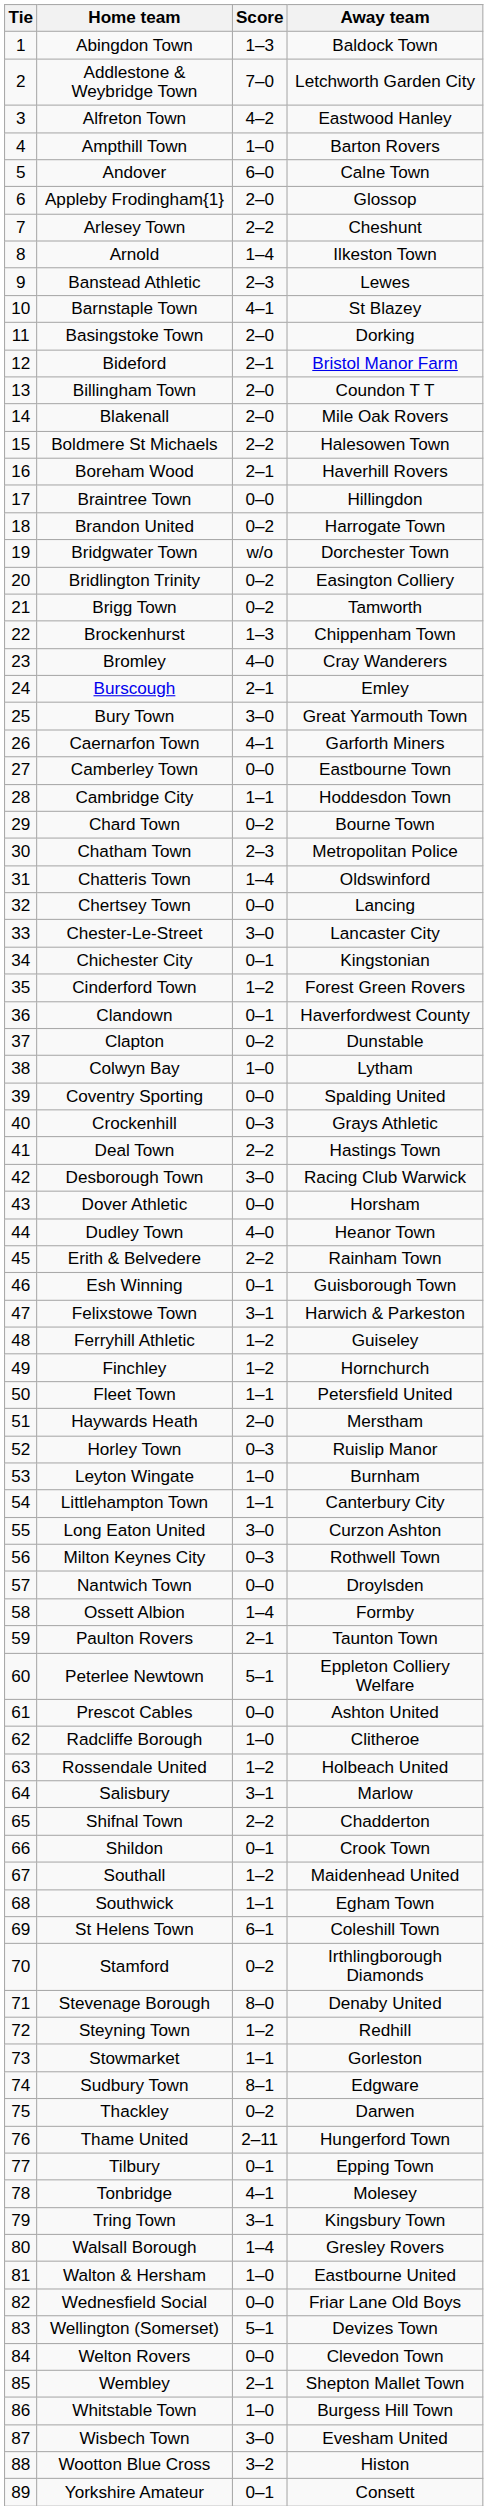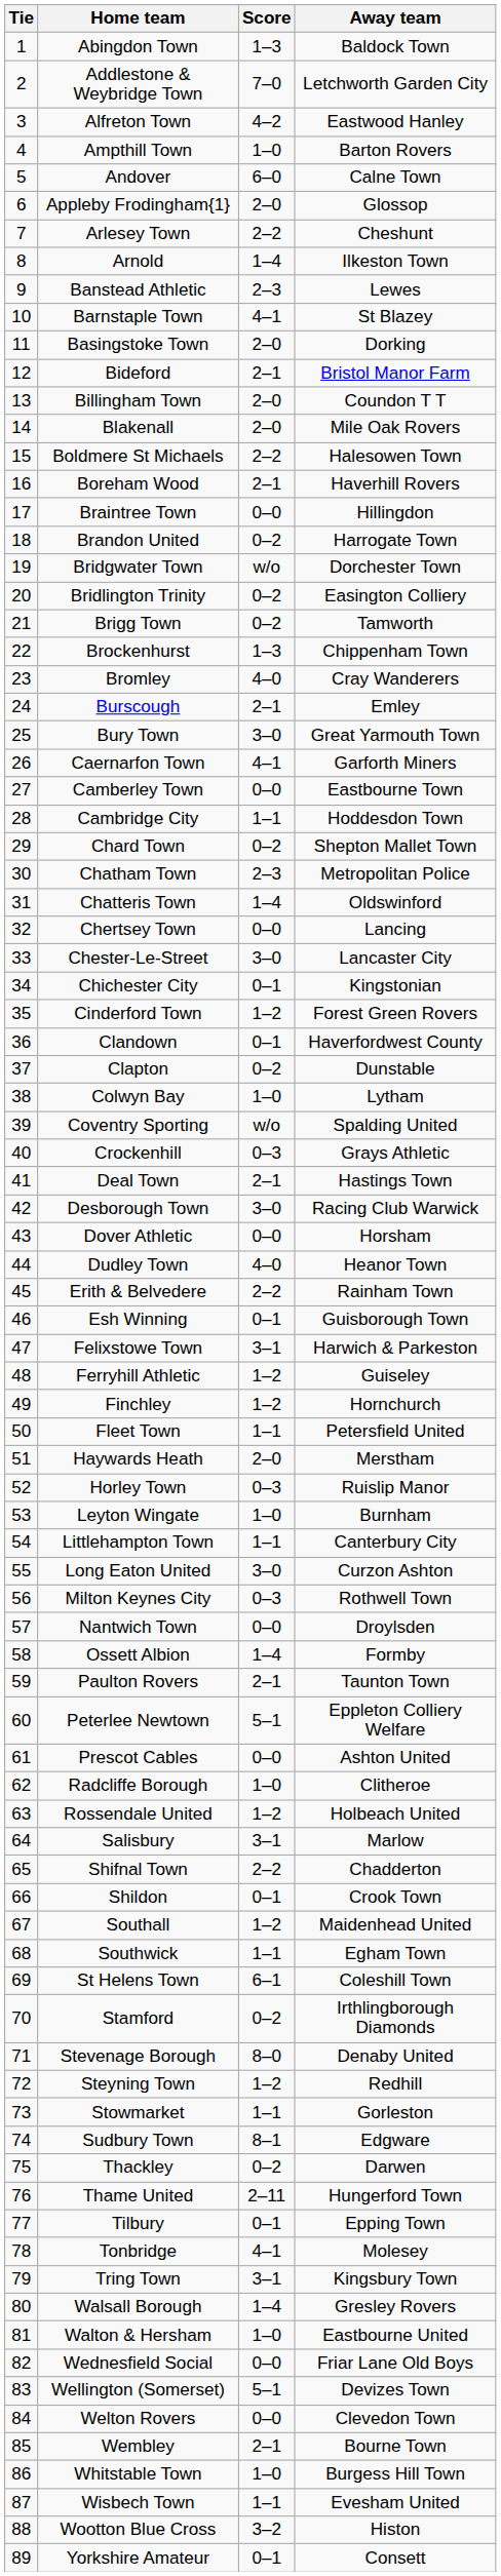Chard Town | Away team: Bourne Town -> Shepton Mallet Town
Coventry Sporting | Score: 0–0 -> w/o
Deal Town | Score: 2–2 -> 2–1
Wembley | Away team: Shepton Mallet Town -> Bourne Town
Wisbech Town | Score: 3–0 -> 1–1
